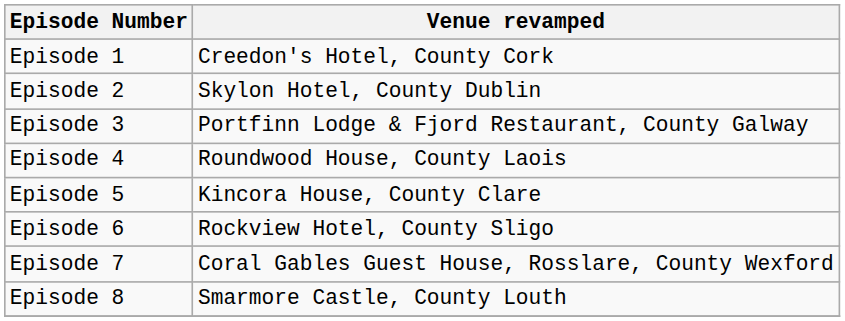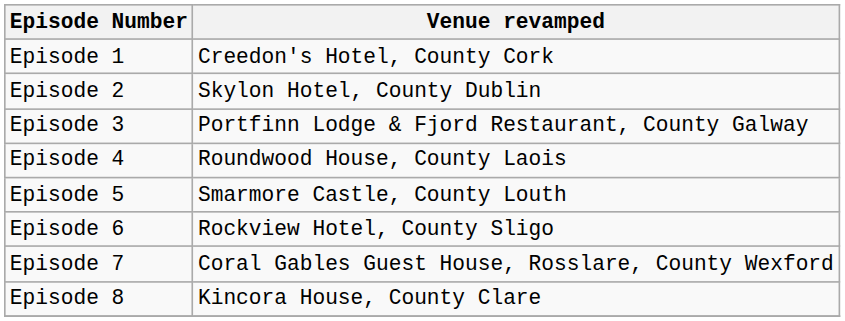Episode 5 | Venue revamped: Kincora House, County Clare -> Smarmore Castle, County Louth
Episode 8 | Venue revamped: Smarmore Castle, County Louth -> Kincora House, County Clare
